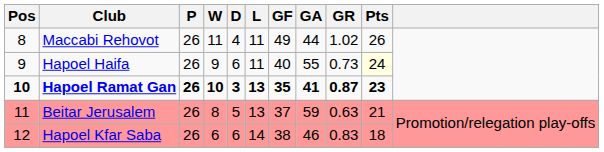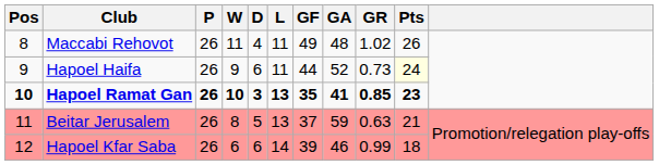Maccabi Rehovot | GA: 44 -> 48
Hapoel Haifa | GF: 40 -> 44
Hapoel Haifa | GA: 55 -> 52
Hapoel Ramat Gan | GR: 0.87 -> 0.85
Hapoel Kfar Saba | GF: 38 -> 39
Hapoel Kfar Saba | GR: 0.83 -> 0.99
